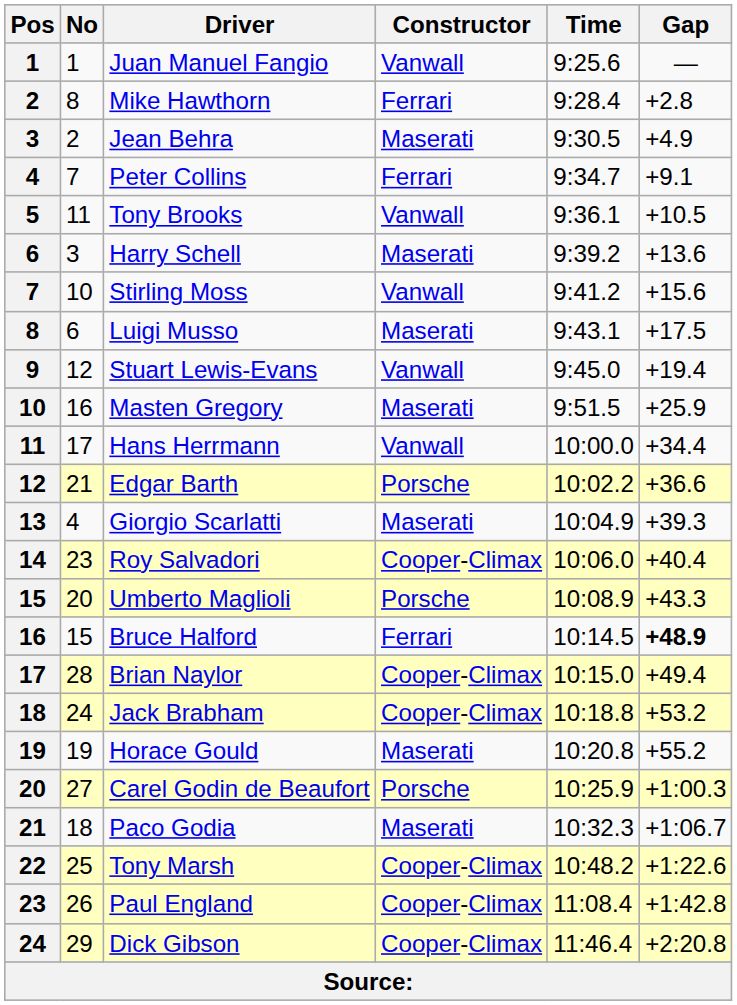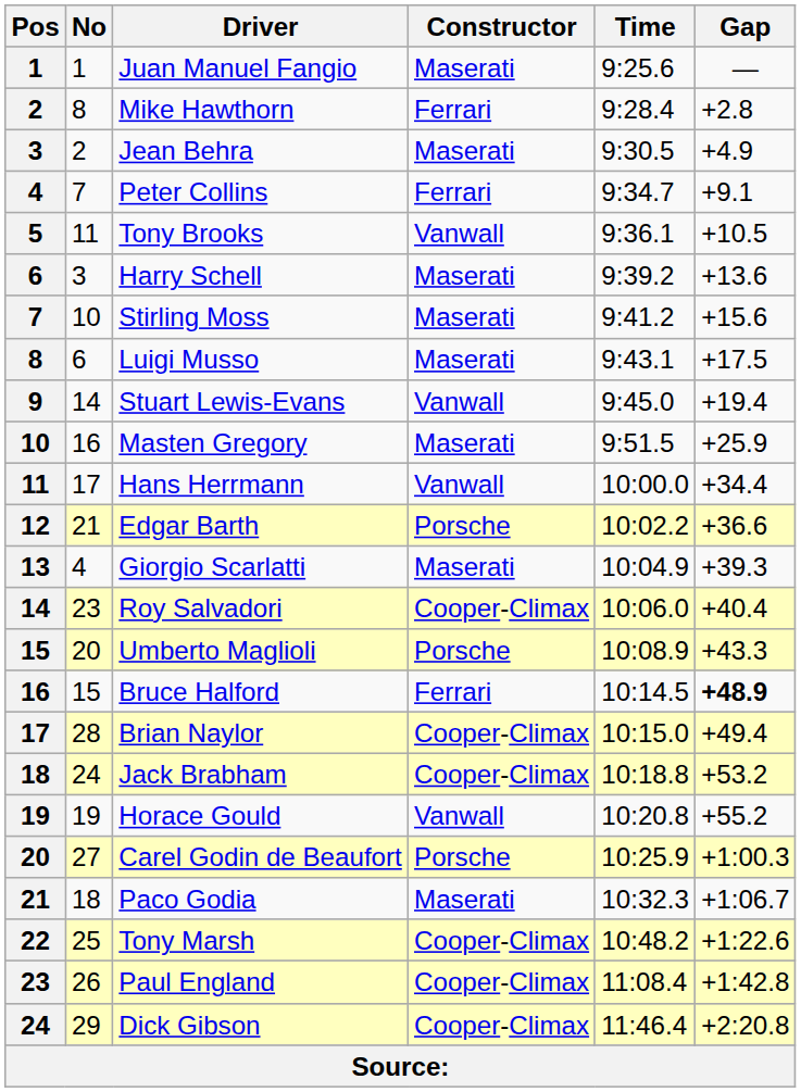Juan Manuel Fangio | Constructor: Vanwall -> Maserati
Stirling Moss | Constructor: Vanwall -> Maserati
Stuart Lewis-Evans | No: 12 -> 14
Horace Gould | Constructor: Maserati -> Vanwall
